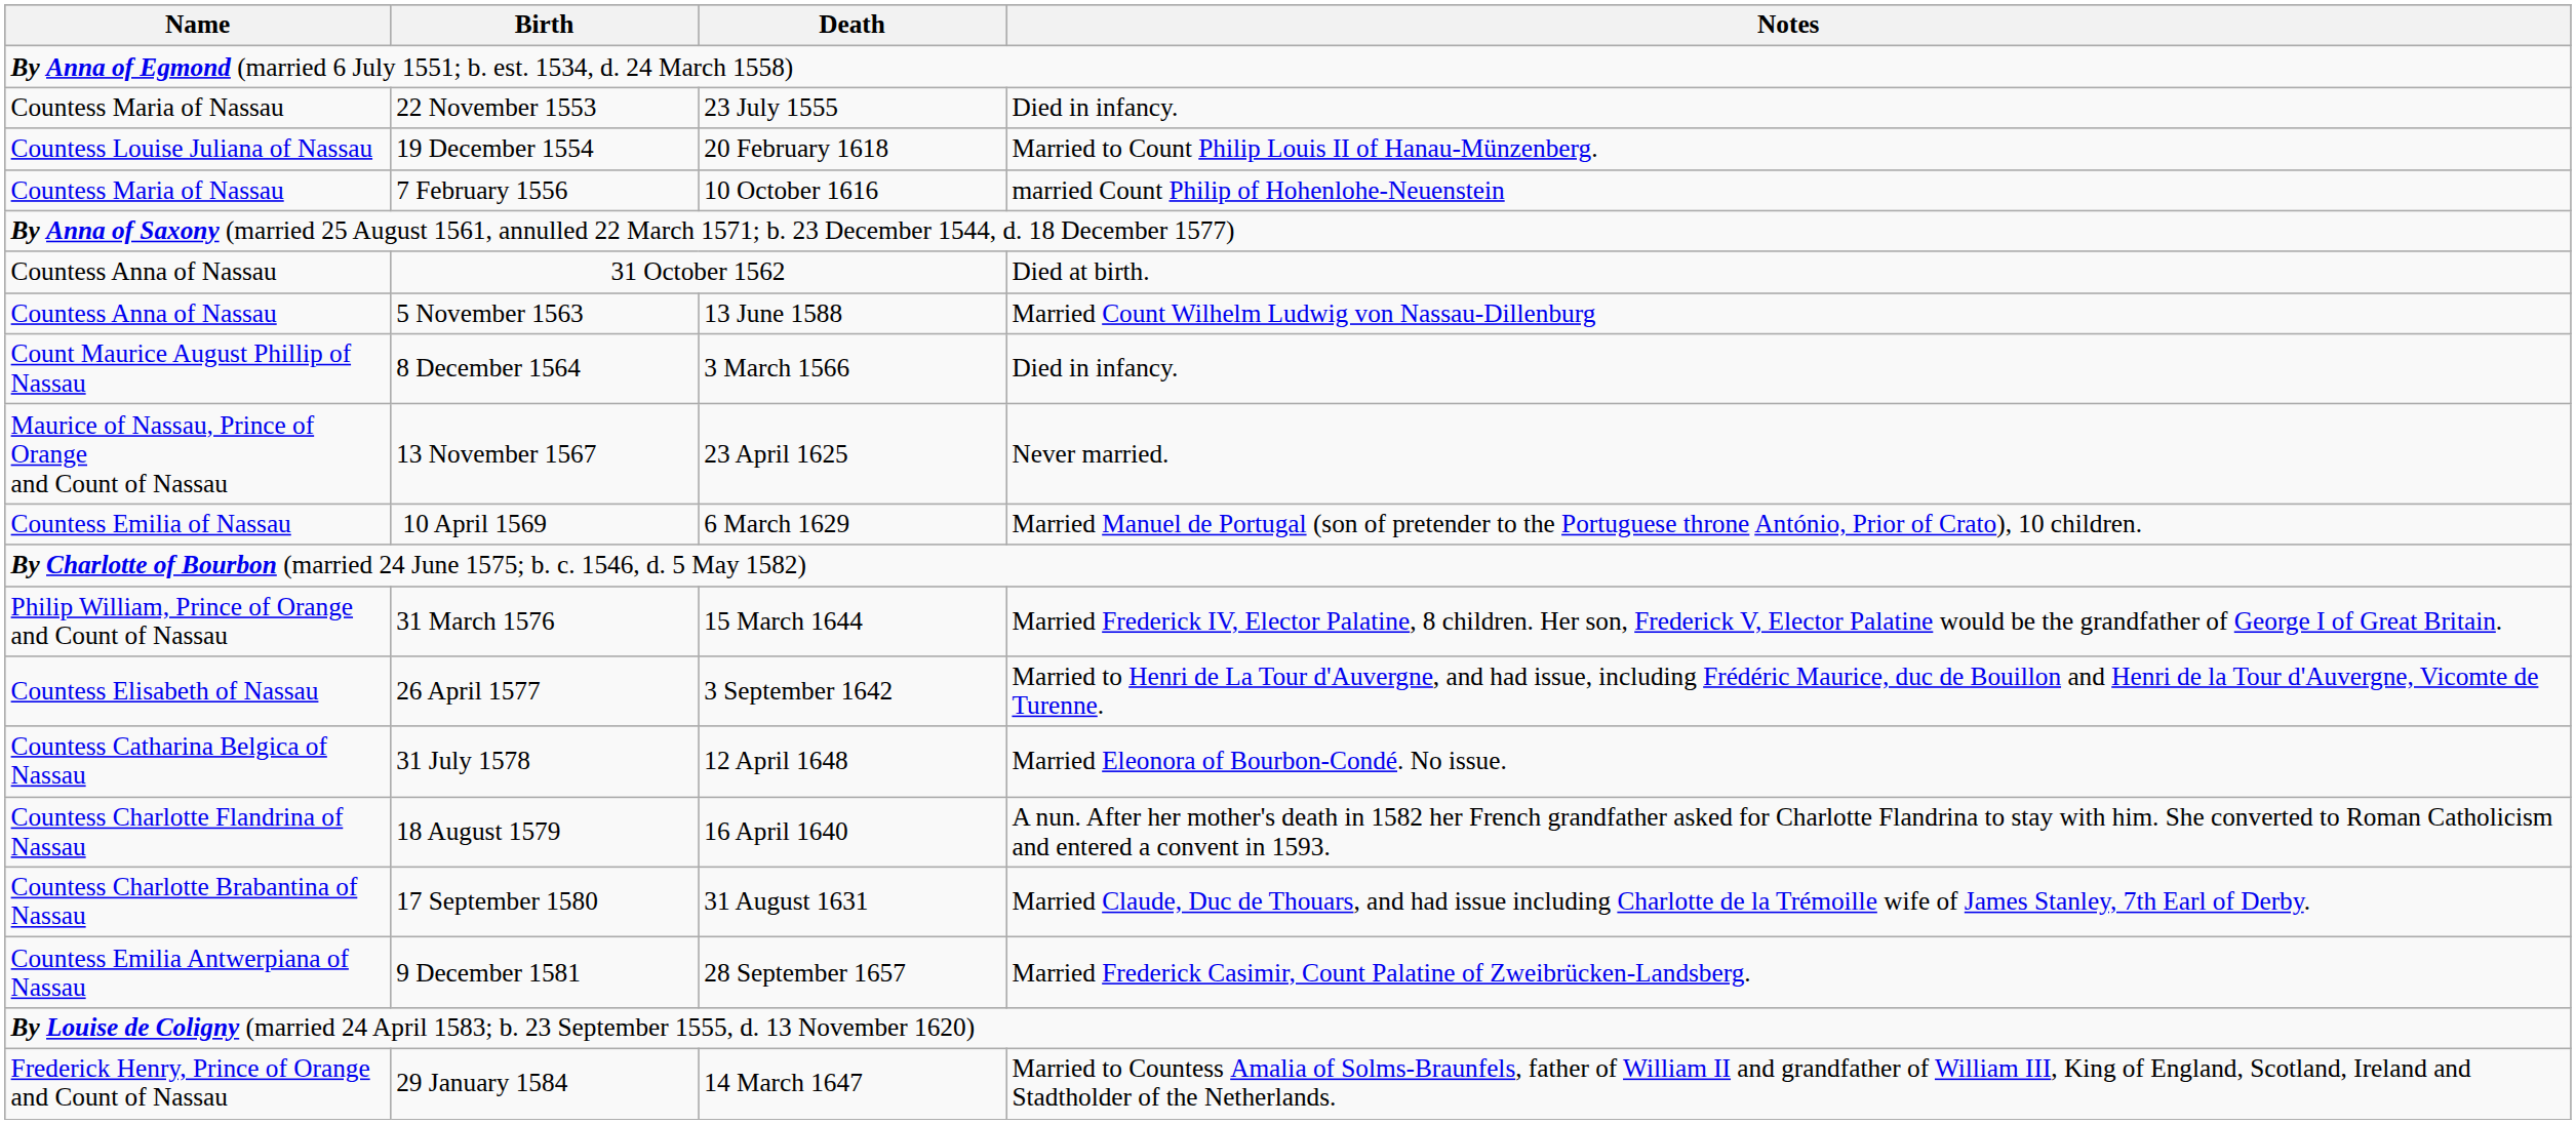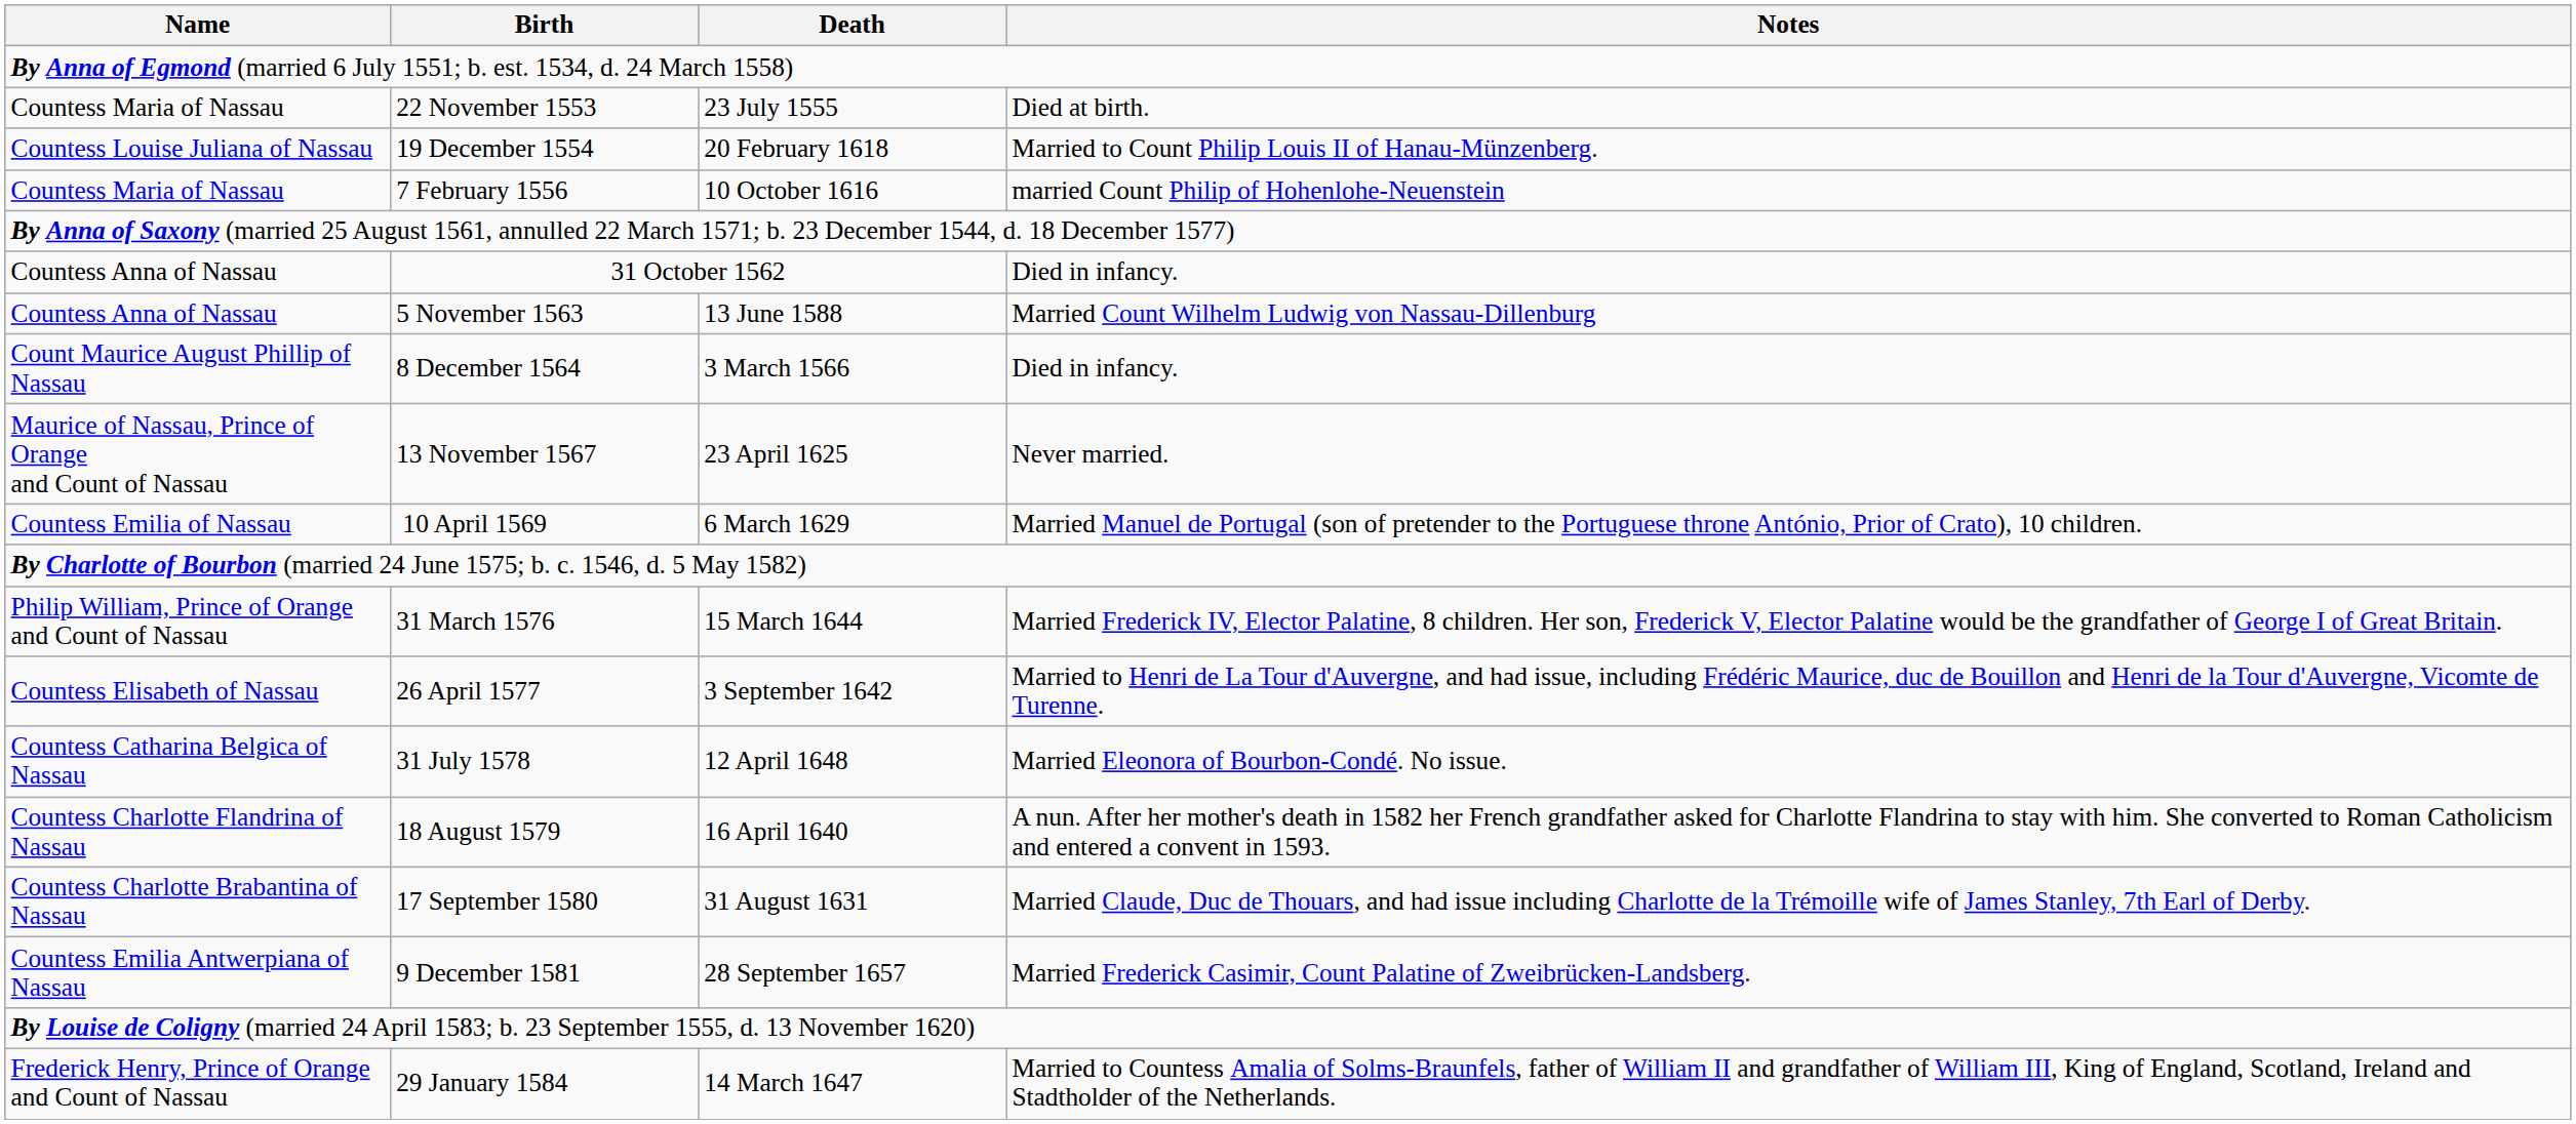22 November 1553 | Notes: Died in infancy. -> Died at birth.
31 October 1562 | Notes: Died at birth. -> Died in infancy.
